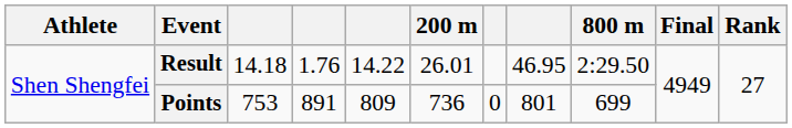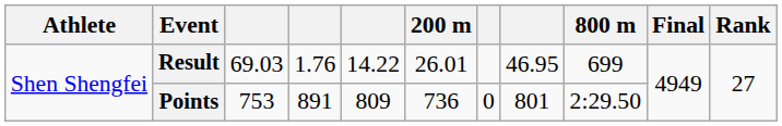Result | column 3: 14.18 -> 69.03
Result | 800 m: 2:29.50 -> 699
Points | 800 m: 699 -> 2:29.50
